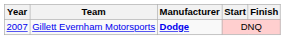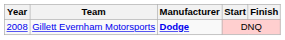Gillett Evernham Motorsports | Year: 2007 -> 2008
